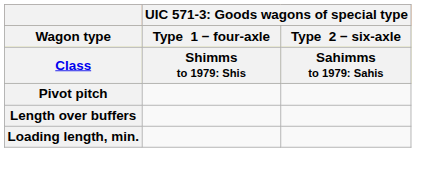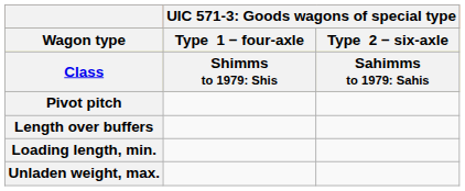+ row: Unladen weight, max.
